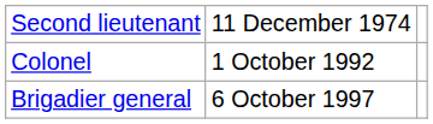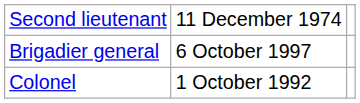rows swapped: Colonel <-> Brigadier general
